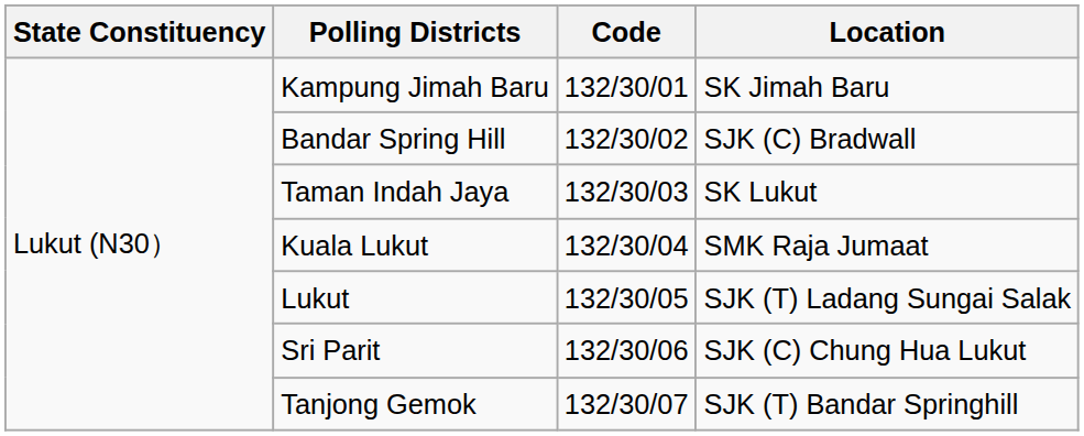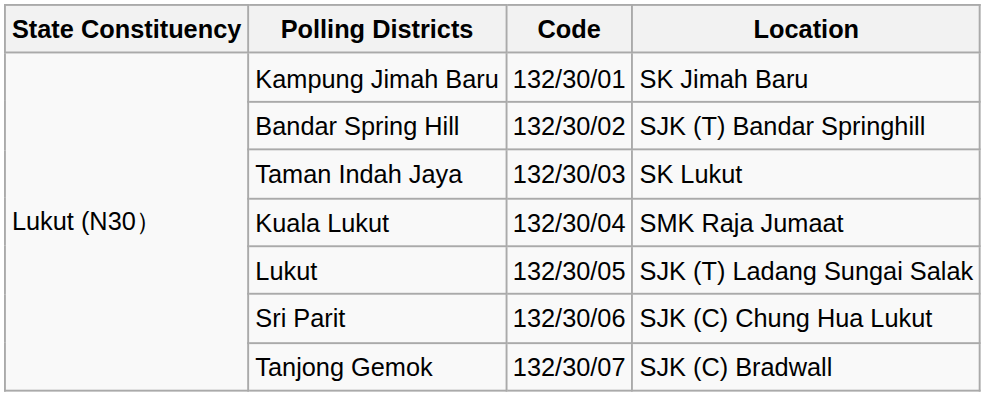Bandar Spring Hill | Location: SJK (C) Bradwall -> SJK (T) Bandar Springhill
Tanjong Gemok | Location: SJK (T) Bandar Springhill -> SJK (C) Bradwall
